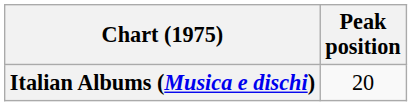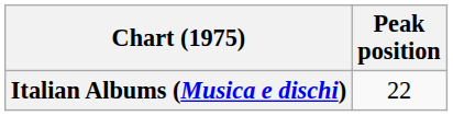Italian Albums (Musica e dischi) | Peak position: 20 -> 22
